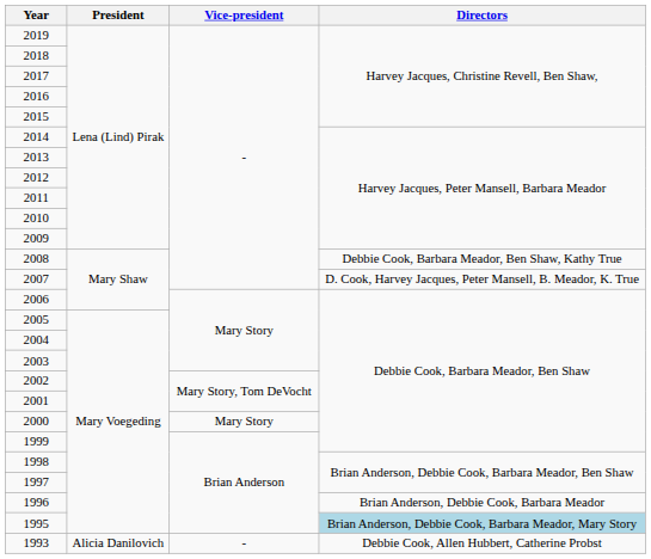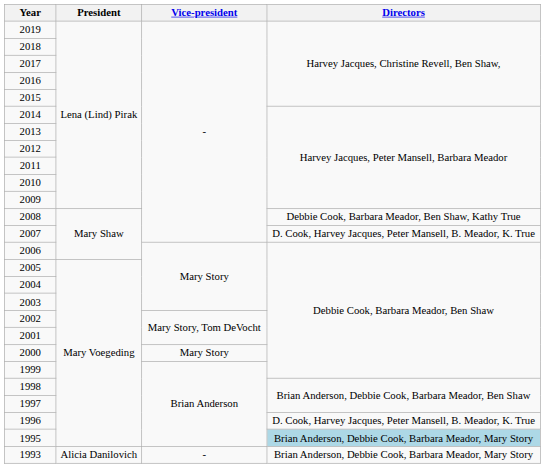1996 | Directors: Brian Anderson, Debbie Cook, Barbara Meador -> D. Cook, Harvey Jacques, Peter Mansell, B. Meador, K. True
1993 | Directors: Debbie Cook, Allen Hubbert, Catherine Probst -> Brian Anderson, Debbie Cook, Barbara Meador, Mary Story
